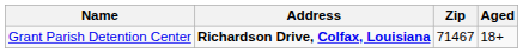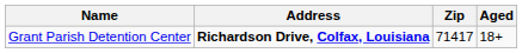Grant Parish Detention Center | Zip: 71467 -> 71417
